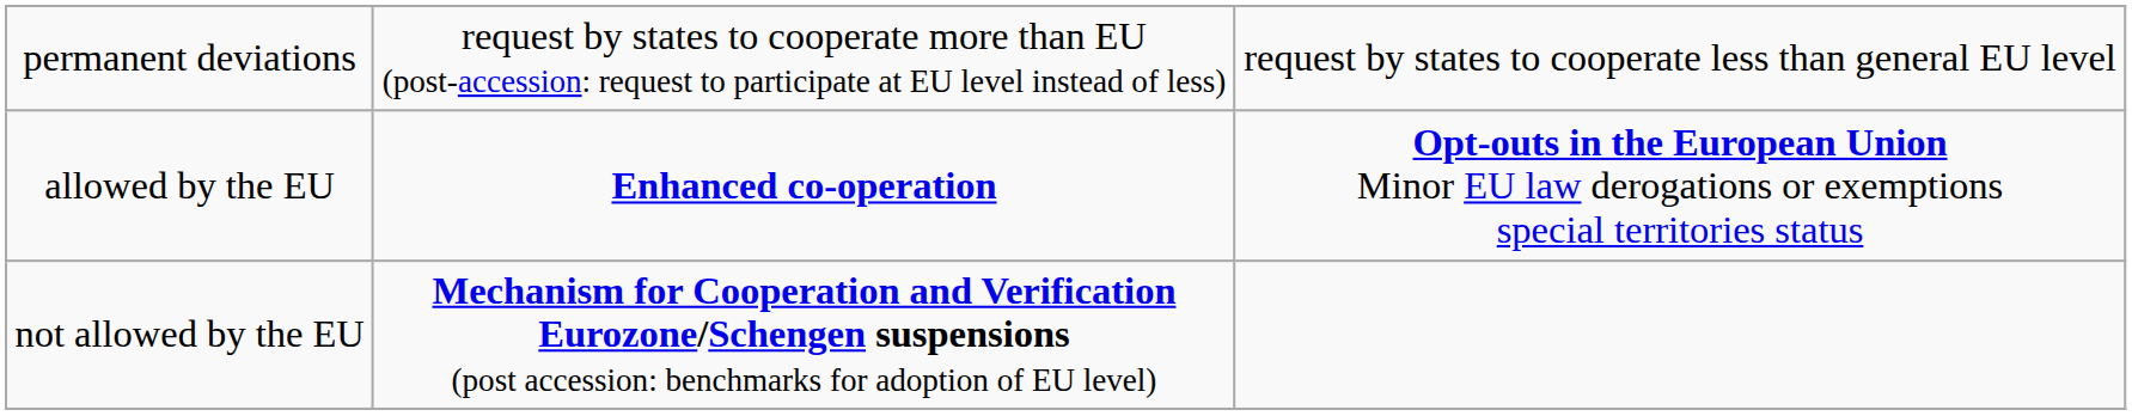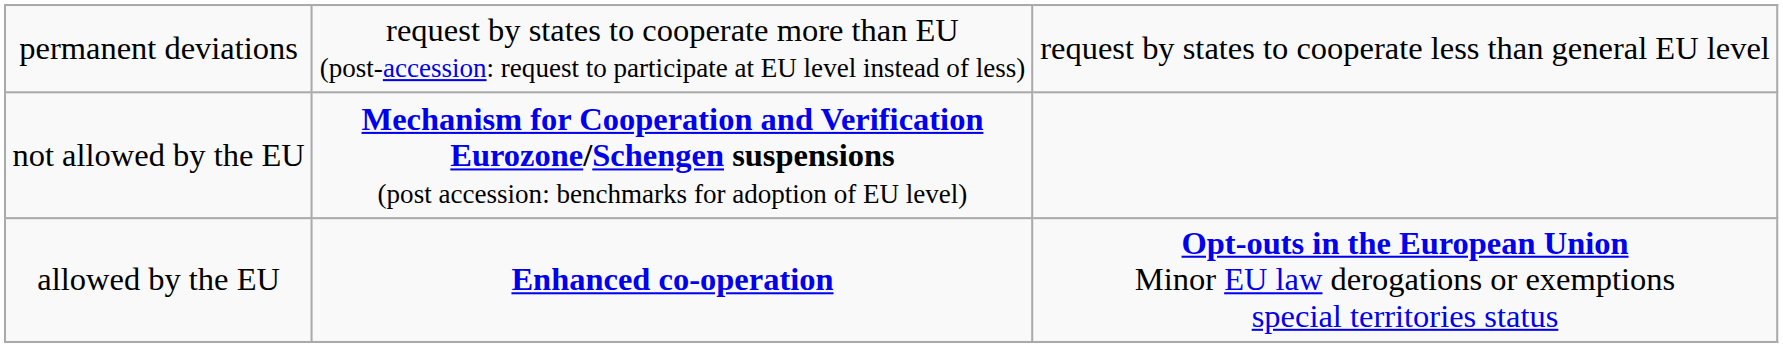rows swapped: allowed by the EU <-> not allowed by the EU
